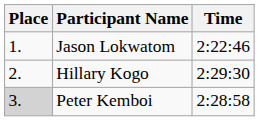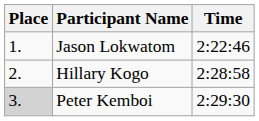Hillary Kogo | Time: 2:29:30 -> 2:28:58
Peter Kemboi | Time: 2:28:58 -> 2:29:30
